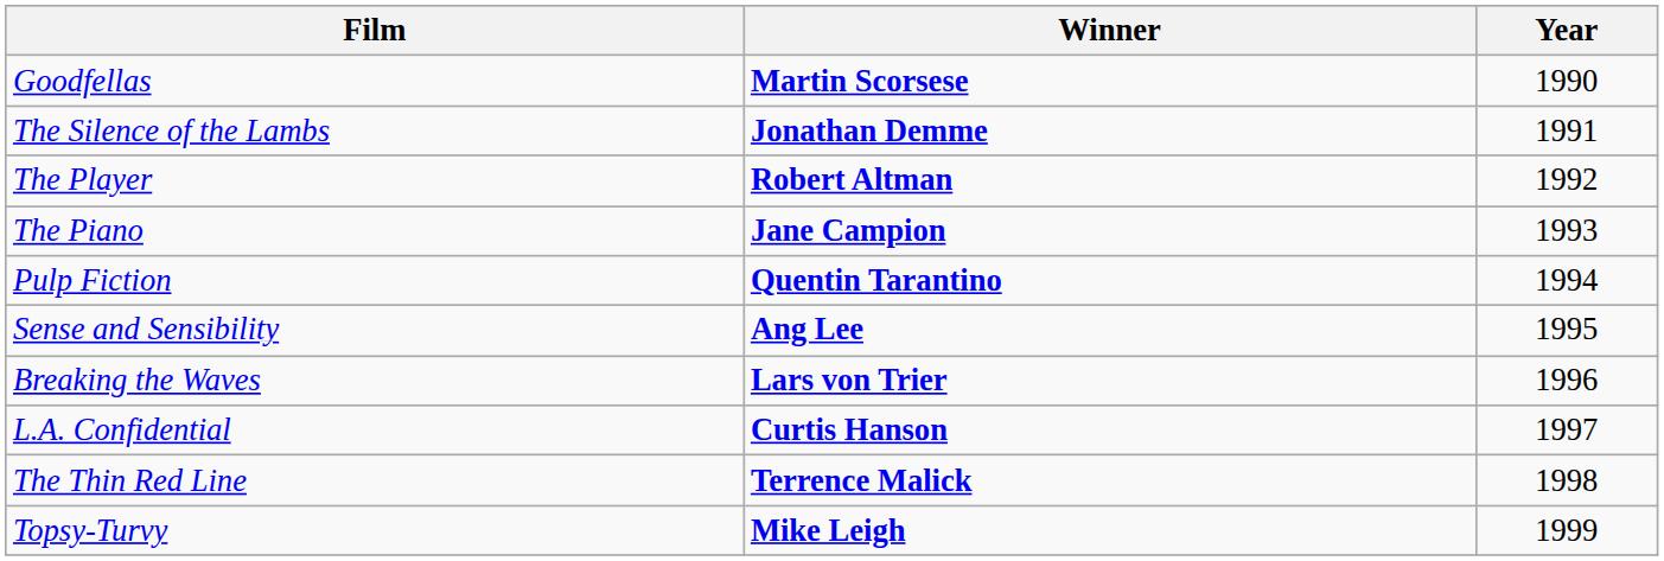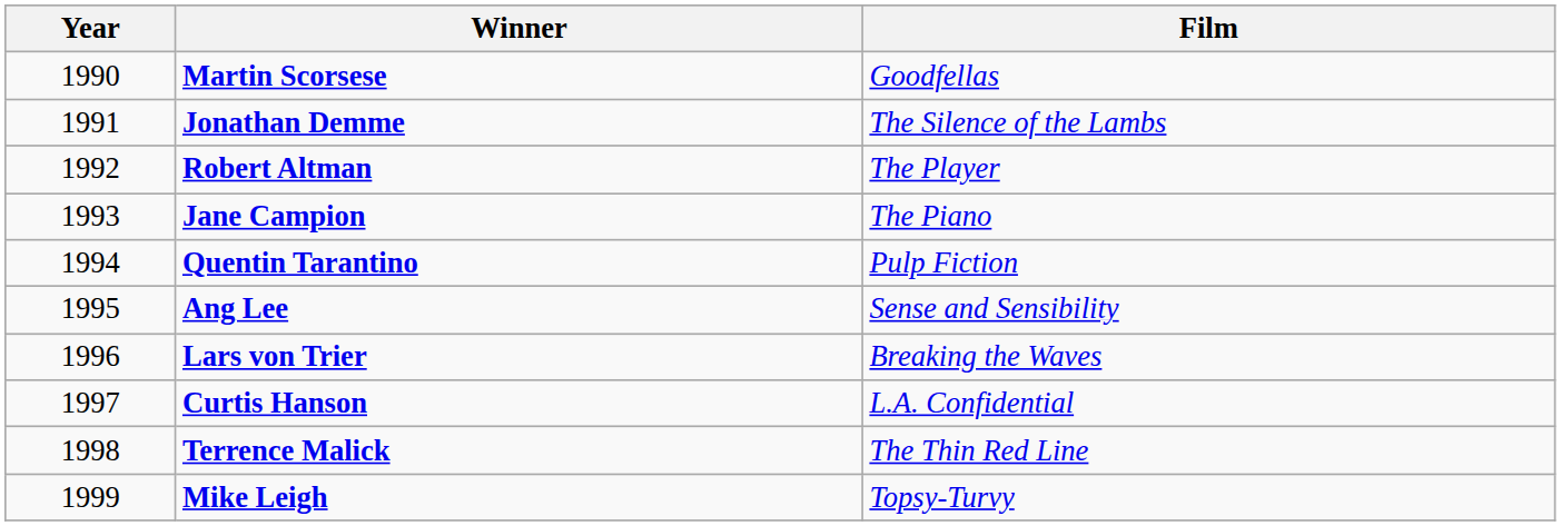columns swapped: Year <-> Film
